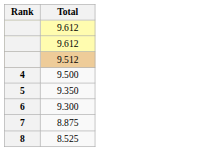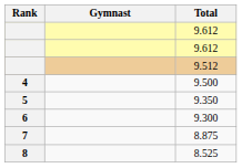+ column: Gymnast
